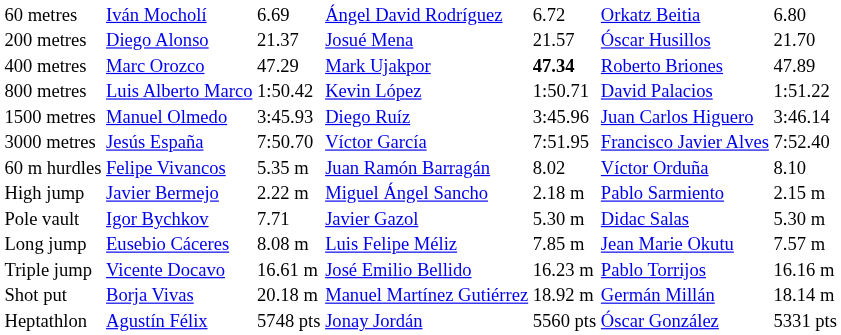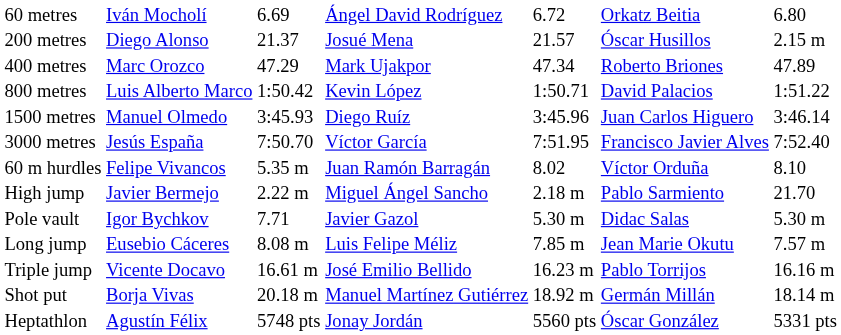200 metres | column 7: 21.70 -> 2.15 m
400 metres | column 5: bold -> normal
High jump | column 7: 2.15 m -> 21.70
